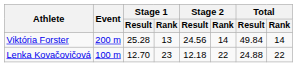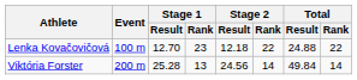rows swapped: Lenka Kovačovičová <-> Viktória Forster
